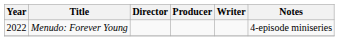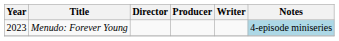Menudo: Forever Young | Year: 2022 -> 2023
Menudo: Forever Young | Notes: no background -> lightblue background
